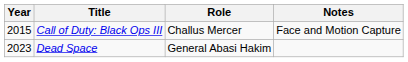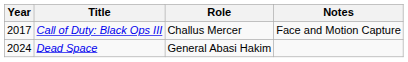Call of Duty: Black Ops III | Year: 2015 -> 2017
Dead Space | Year: 2023 -> 2024
